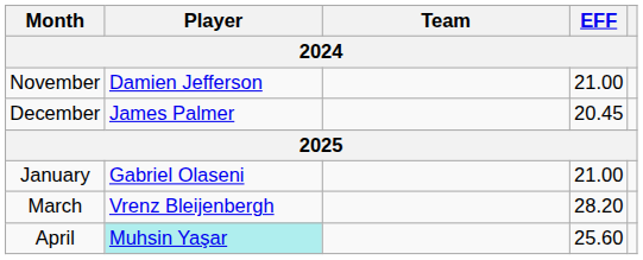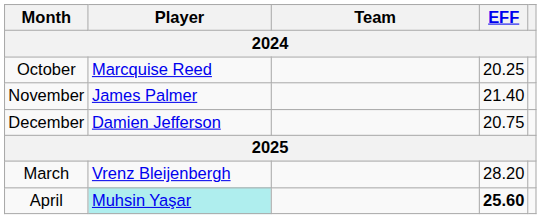+ row: October | Marcquise Reed | 20.25
November | Player: Damien Jefferson -> James Palmer
November | EFF: 21.00 -> 21.40
December | Player: James Palmer -> Damien Jefferson
December | EFF: 20.45 -> 20.75
- row: January | Gabriel Olaseni | 21.00
April | EFF: normal -> bold
